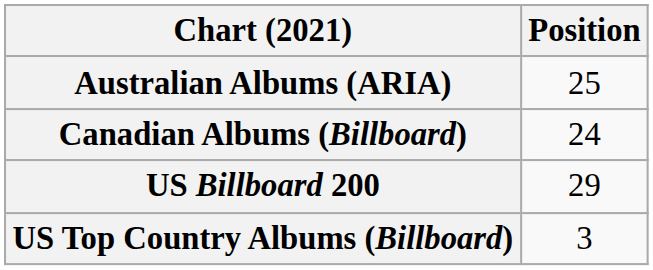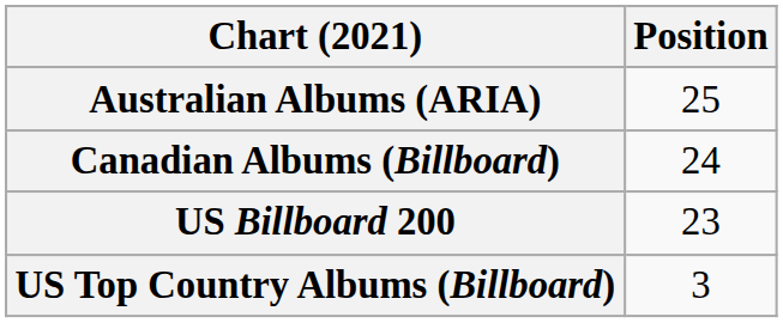US Billboard 200 | Position: 29 -> 23
